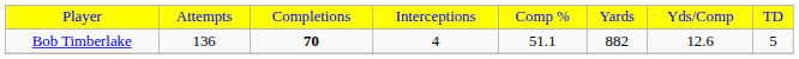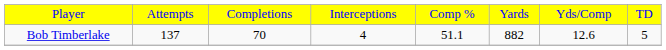Bob Timberlake | column 2: 136 -> 137
Bob Timberlake | column 3: bold -> normal
